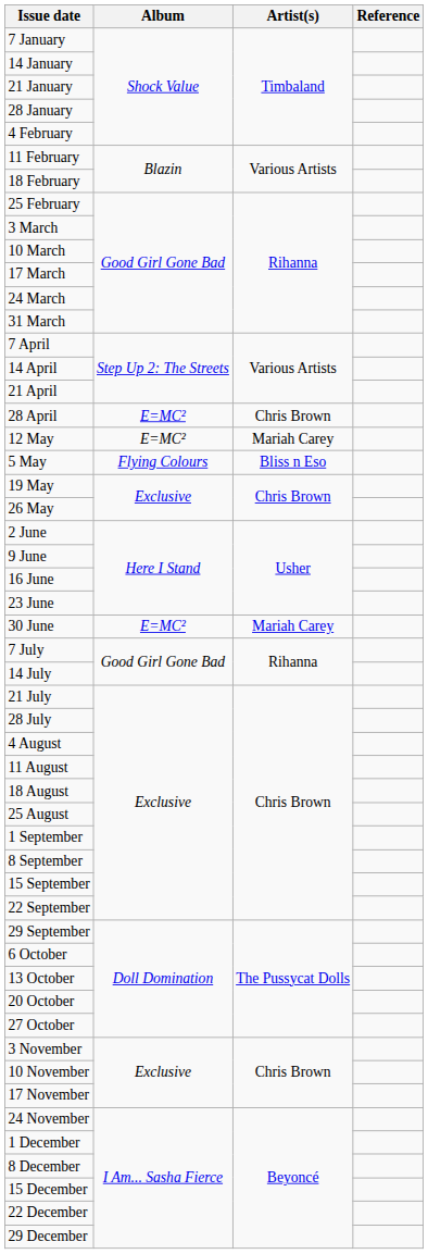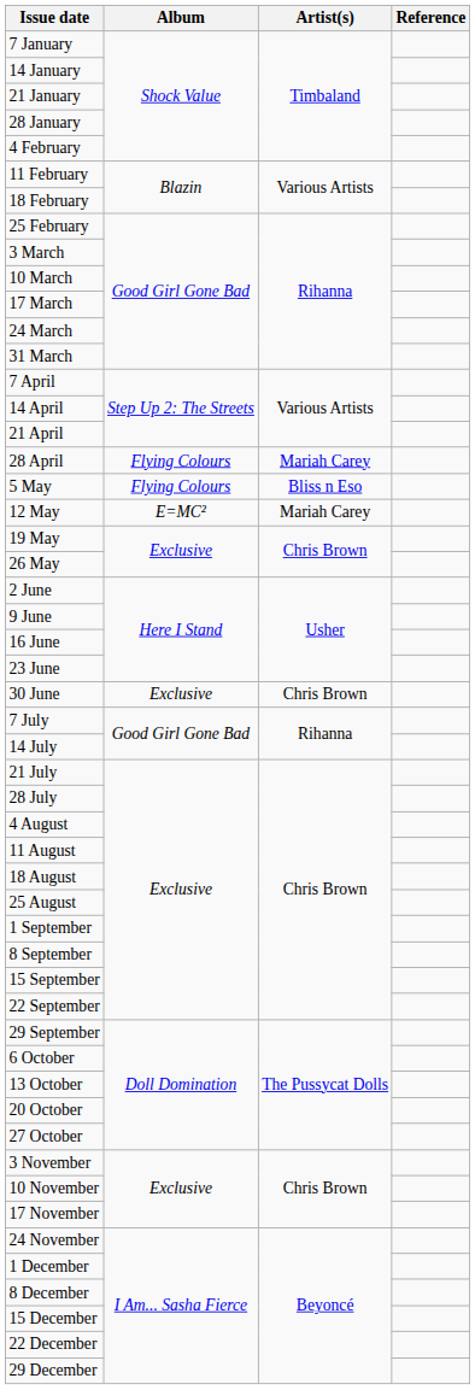28 April | Album: E=MC² -> Flying Colours
28 April | Artist(s): Chris Brown -> Mariah Carey
rows swapped: 5 May <-> 12 May
30 June | Album: E=MC² -> Exclusive
30 June | Artist(s): Mariah Carey -> Chris Brown
